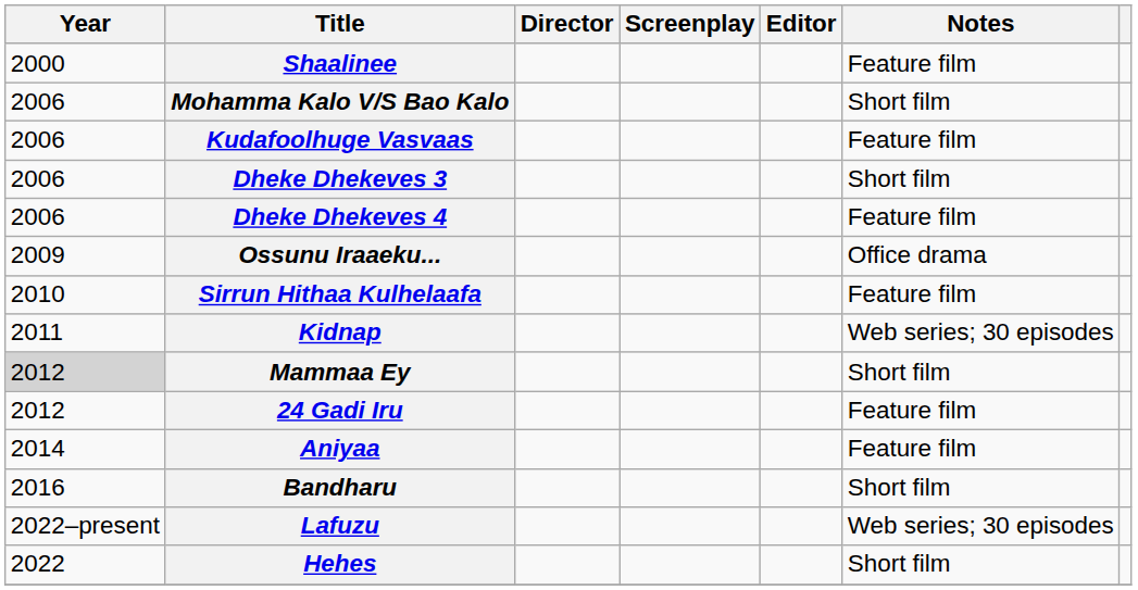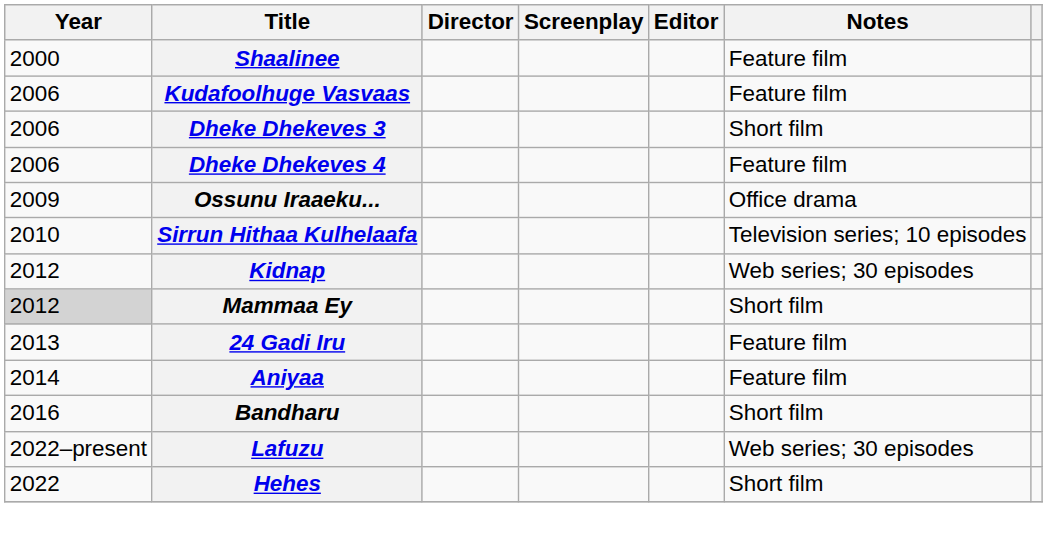- row: 2006 | Mohamma Kalo V/S Bao Kalo | Short film
Sirrun Hithaa Kulhelaafa | Notes: Feature film -> Television series; 10 episodes
Kidnap | Year: 2011 -> 2012
24 Gadi Iru | Year: 2012 -> 2013
